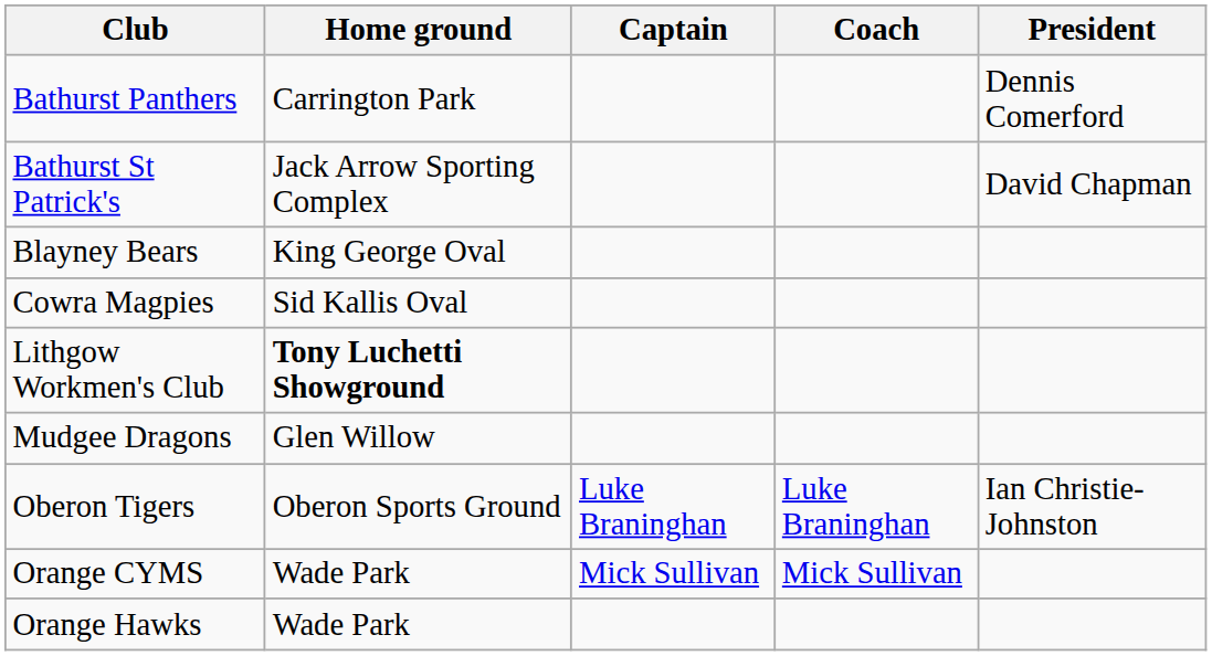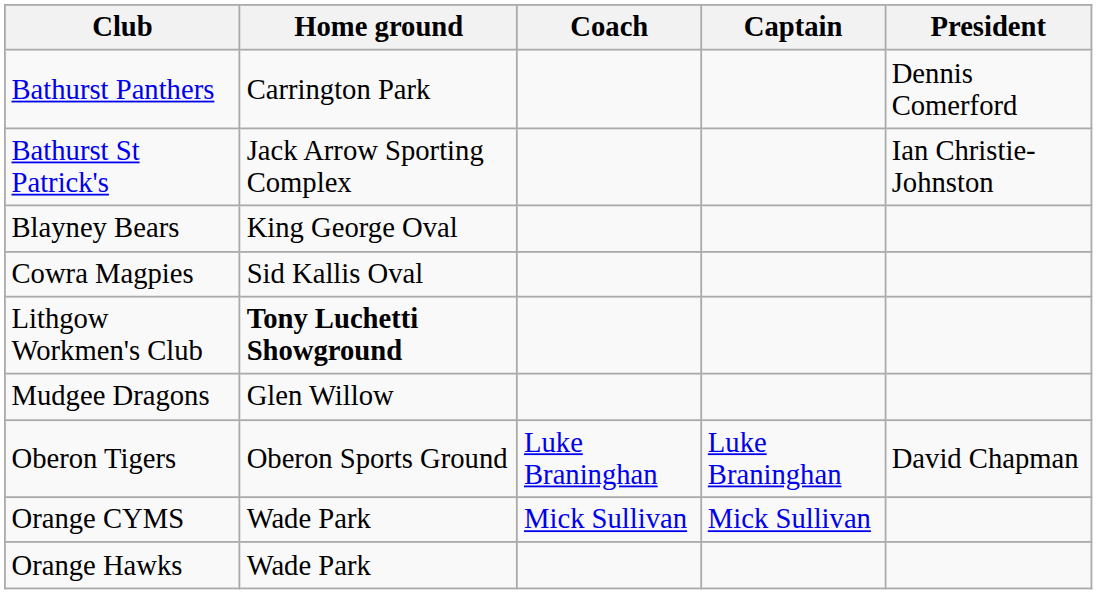columns swapped: Coach <-> Captain
Bathurst St Patrick's | President: David Chapman -> Ian Christie-Johnston
Oberon Tigers | President: Ian Christie-Johnston -> David Chapman
